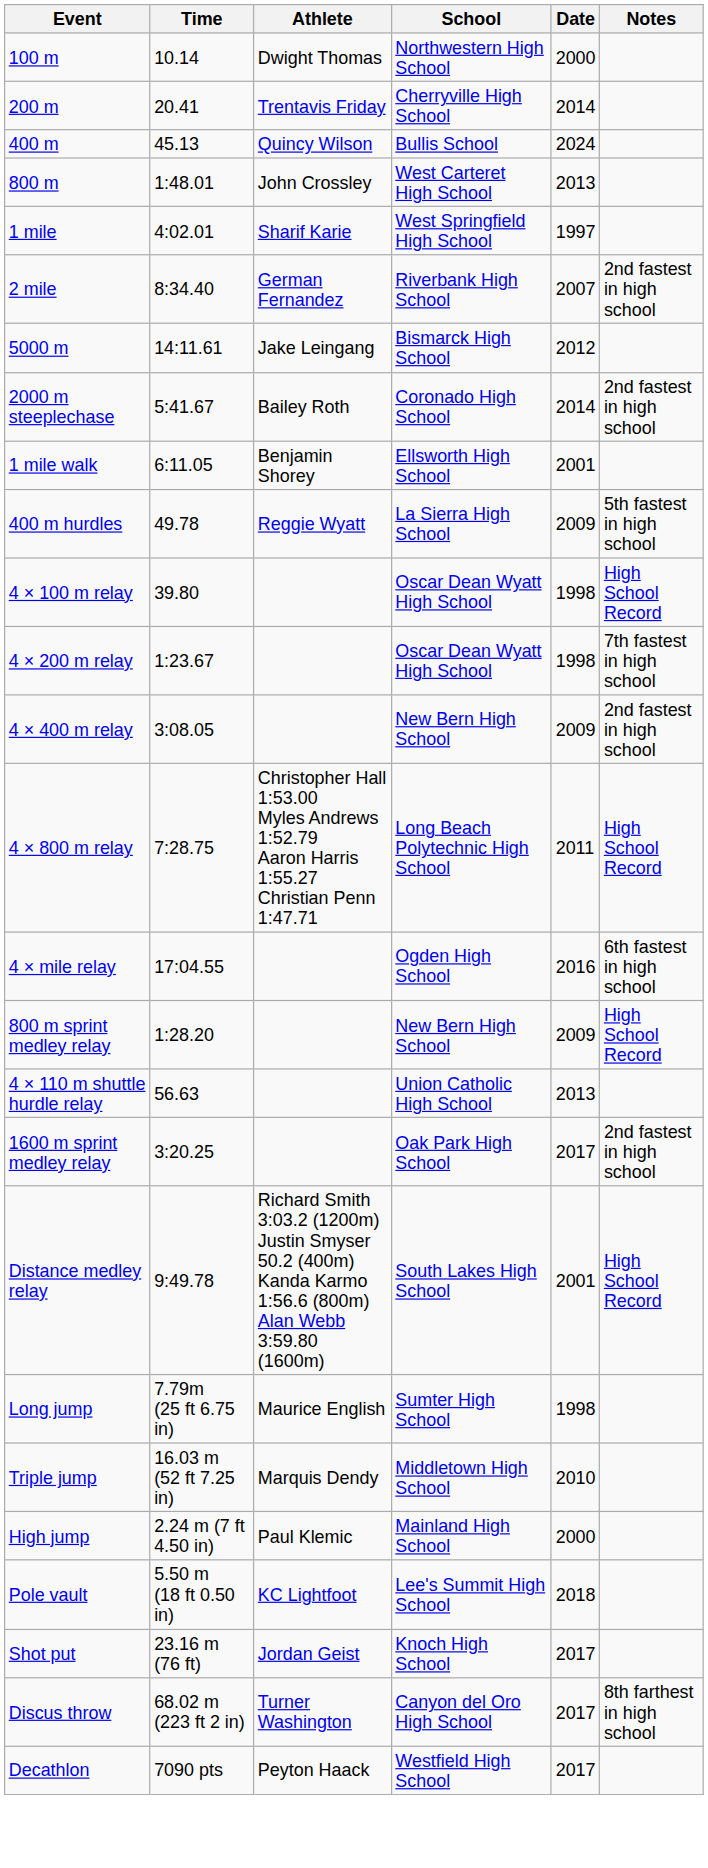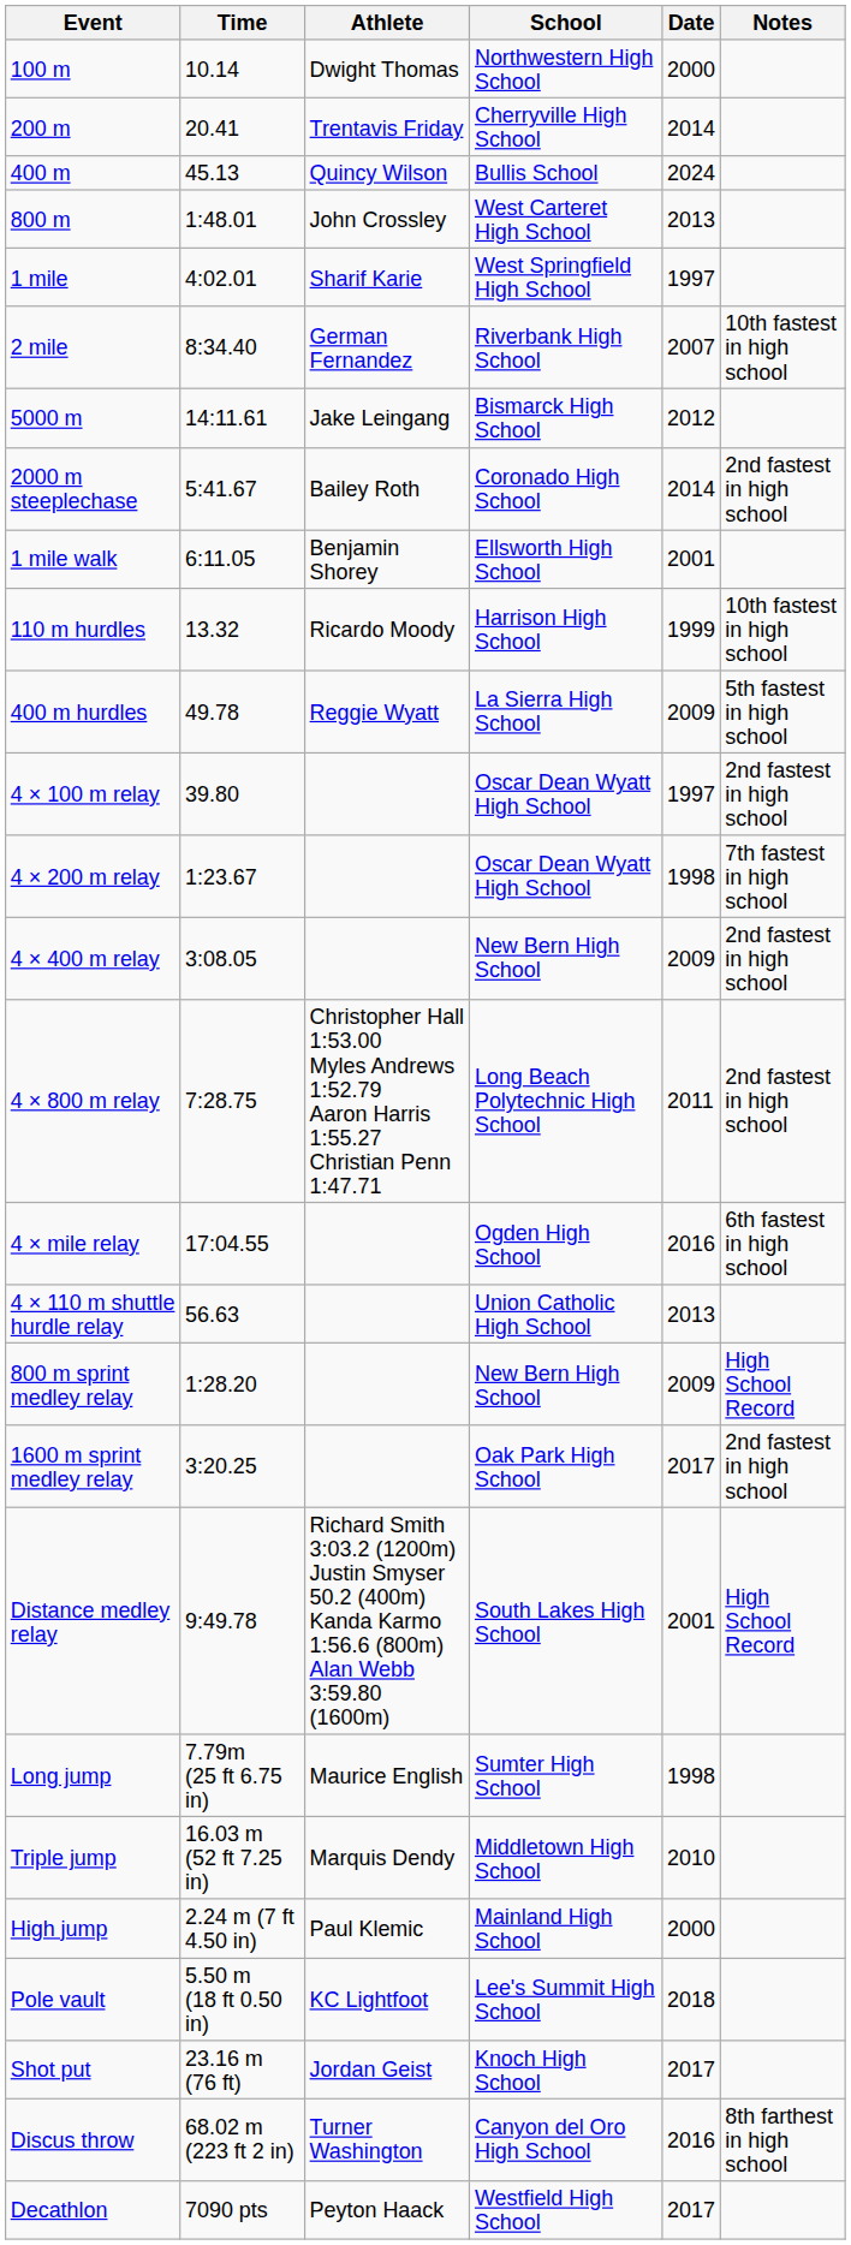2 mile | Notes: 2nd fastest in high school -> 10th fastest in high school
+ row: 110 m hurdles | 13.32 | Ricardo Moody | Harrison High School | 1999 | 10th fastest in high school
4 × 100 m relay | Date: 1998 -> 1997
4 × 100 m relay | Notes: High School Record -> 2nd fastest in high school
4 × 800 m relay | Notes: High School Record -> 2nd fastest in high school
rows swapped: 4 × 110 m shuttle hurdle relay <-> 800 m sprint medley relay
Discus throw | Date: 2017 -> 2016
